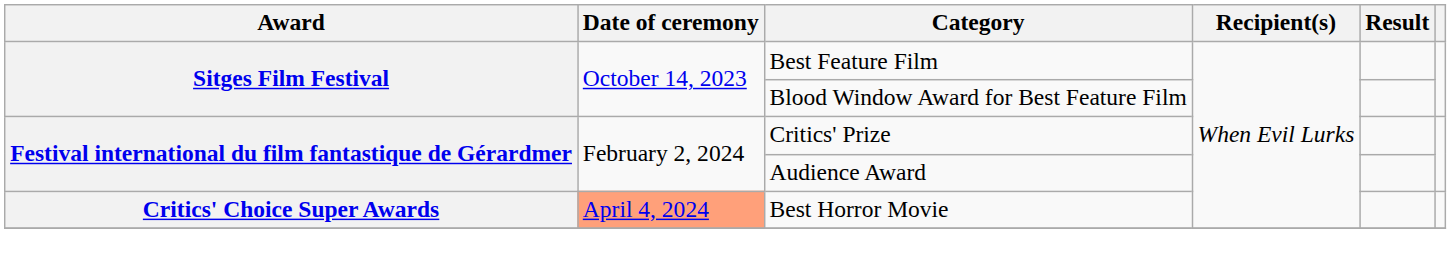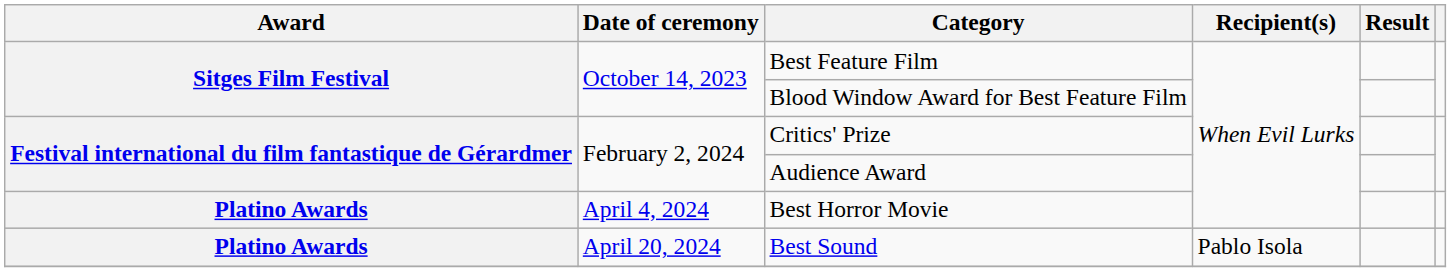Best Horror Movie | Award: Critics' Choice Super Awards -> Platino Awards
Best Horror Movie | Date of ceremony: lightsalmon background -> no background
+ row: Platino Awards | April 20, 2024 | Best Sound | Pablo Isola
